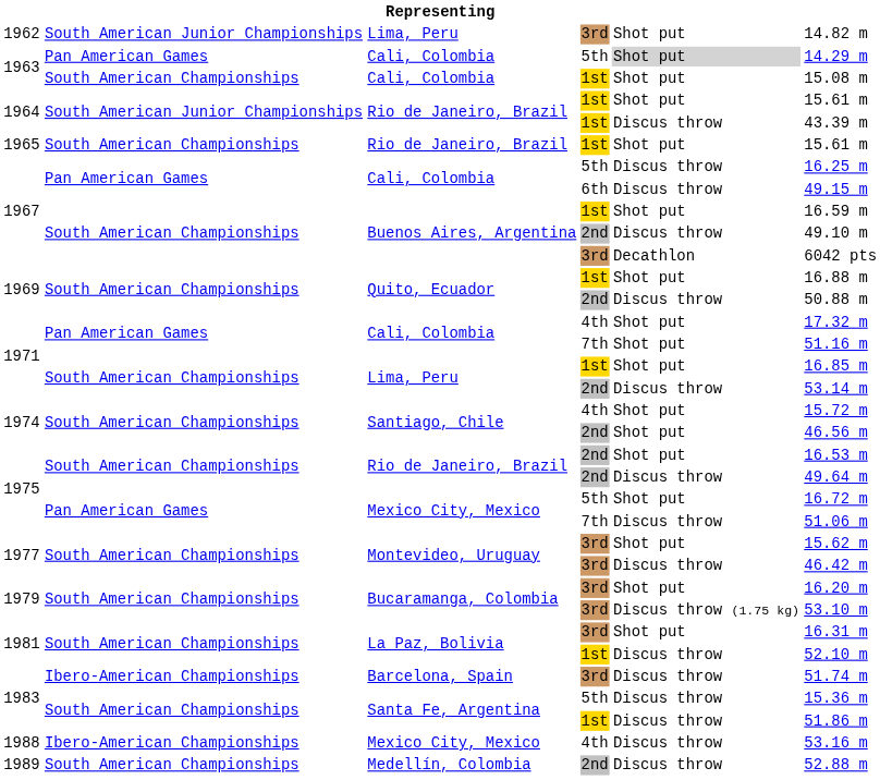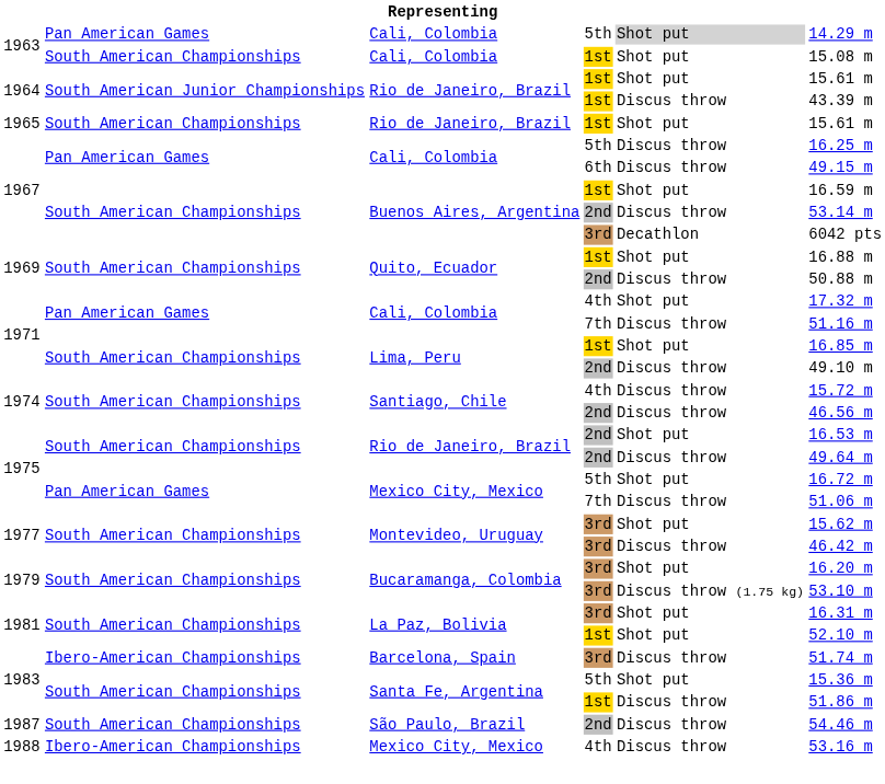- row: 1962 | South American Junior Championships | Lima, Peru | 3rd | Shot put | 14.82 m
1967 / 2nd | column 6: 49.10 m -> 53.14 m
1971 / 7th | column 5: Shot put -> Discus throw
1971 / 2nd | column 6: 53.14 m -> 49.10 m
1974 / 4th | column 5: Shot put -> Discus throw
1974 / 2nd | column 5: Shot put -> Discus throw
1981 / 1st | column 5: Discus throw -> Shot put
1983 / 5th | column 5: Discus throw -> Shot put
+ row: 1987 | South American Championships | São Paulo, Brazil | 2nd | Discus throw | 54.46 m
- row: 1989 | South American Championships | Medellín, Colombia | 2nd | Discus throw | 52.88 m
